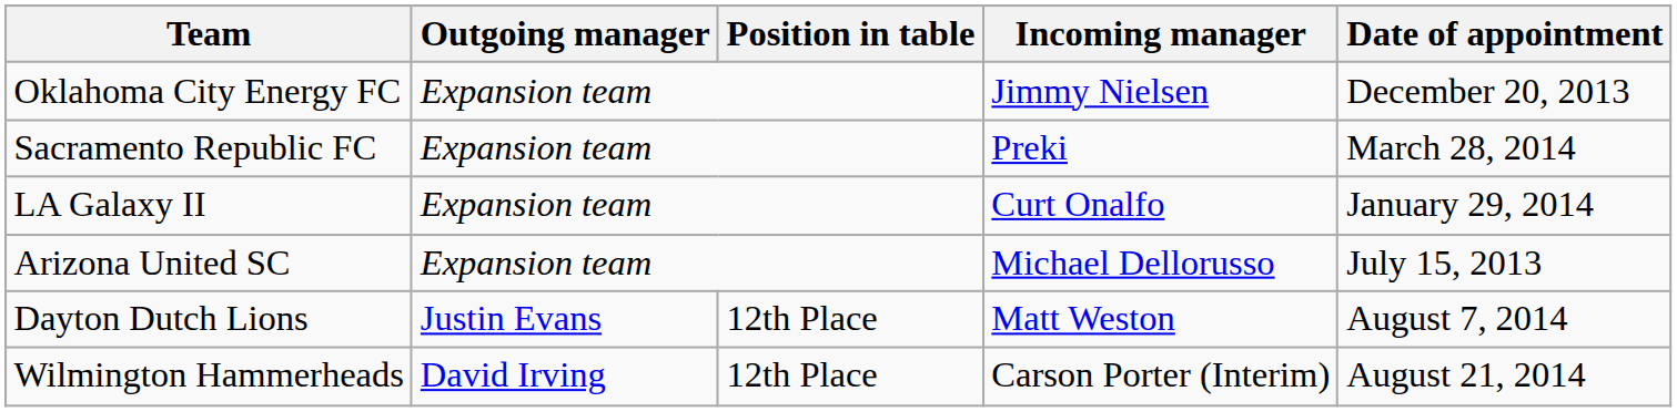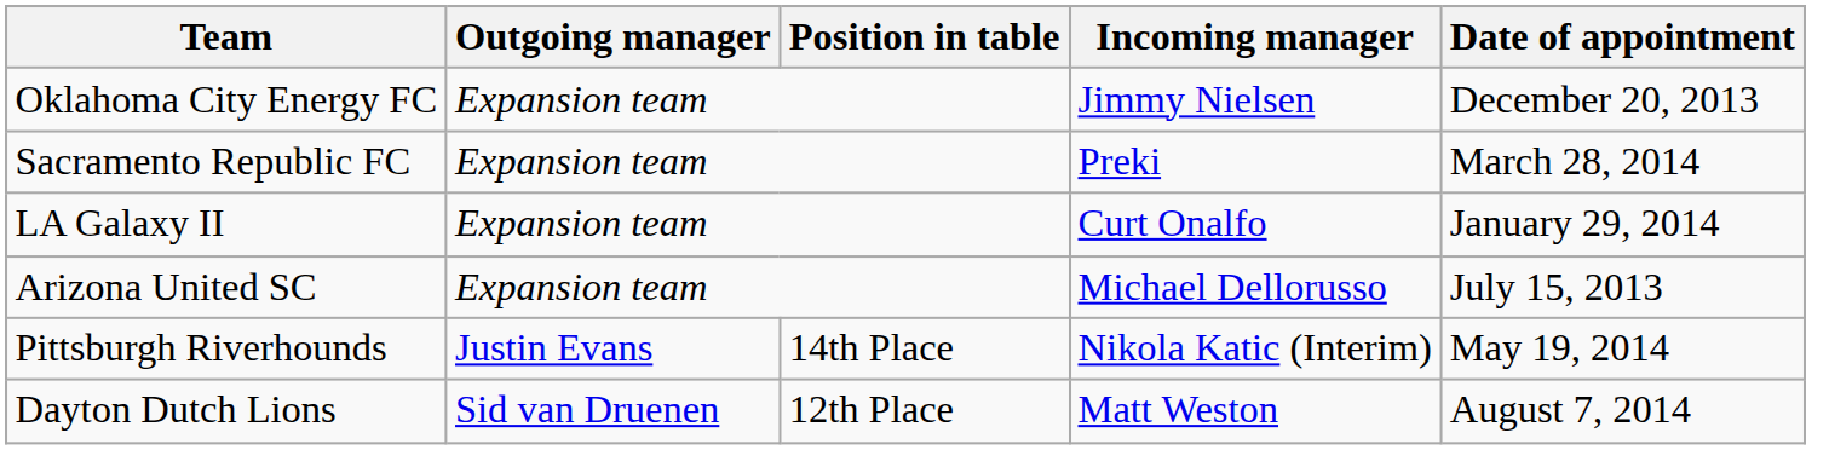+ row: Pittsburgh Riverhounds | Justin Evans | 14th Place | Nikola Katic (Interim) | May 19, 2014
Dayton Dutch Lions | Outgoing manager: Justin Evans -> Sid van Druenen
- row: Wilmington Hammerheads | David Irving | 12th Place | Carson Porter (Interim) | August 21, 2014
